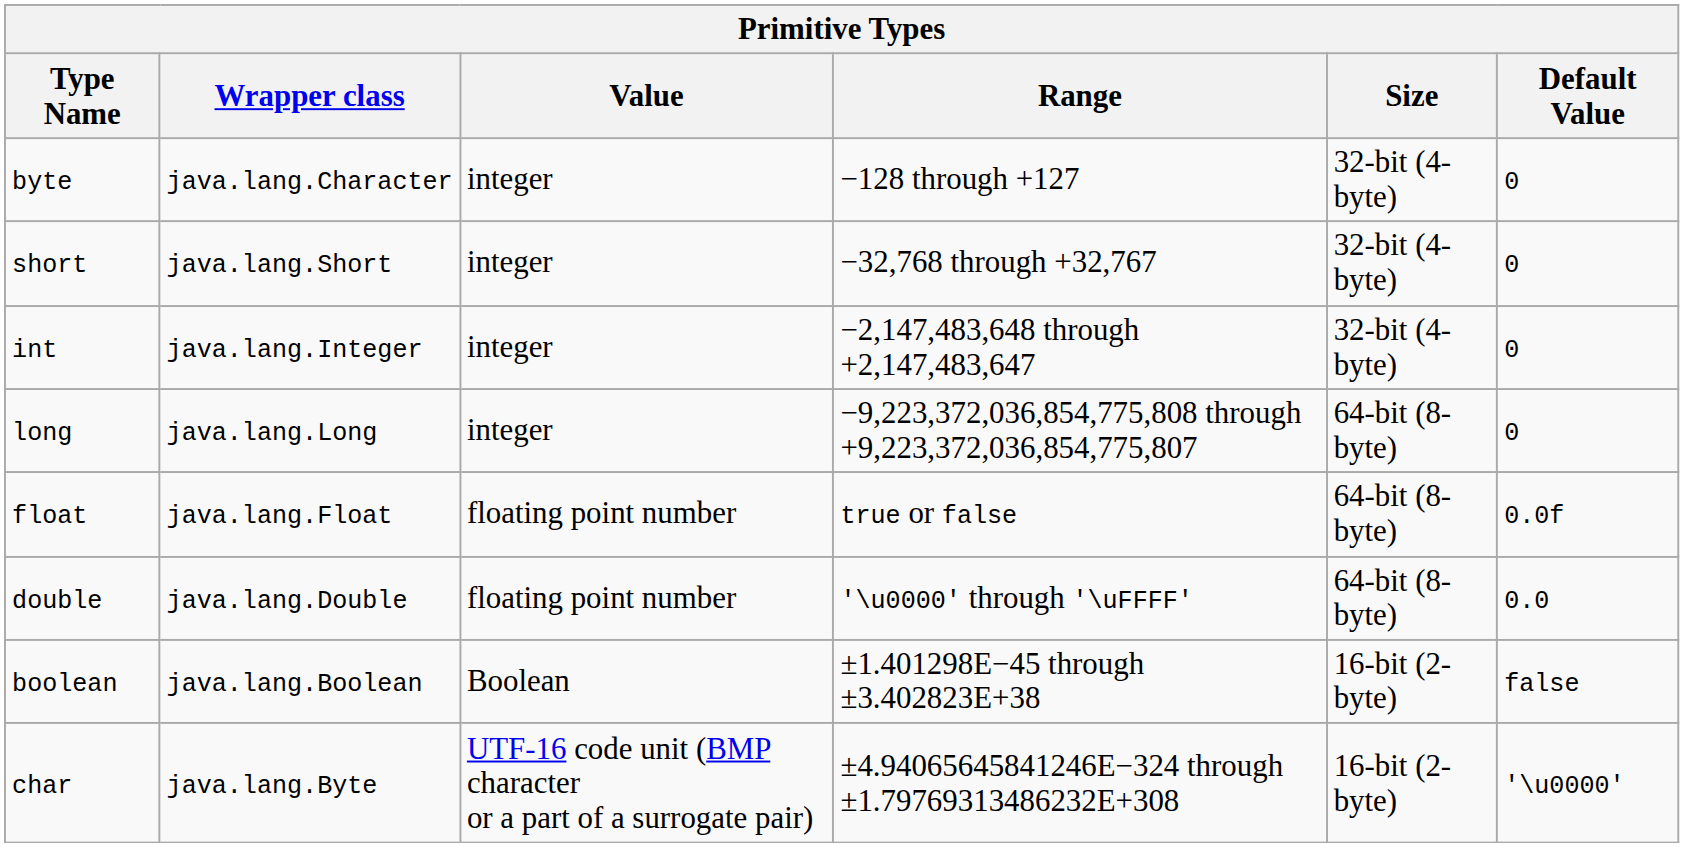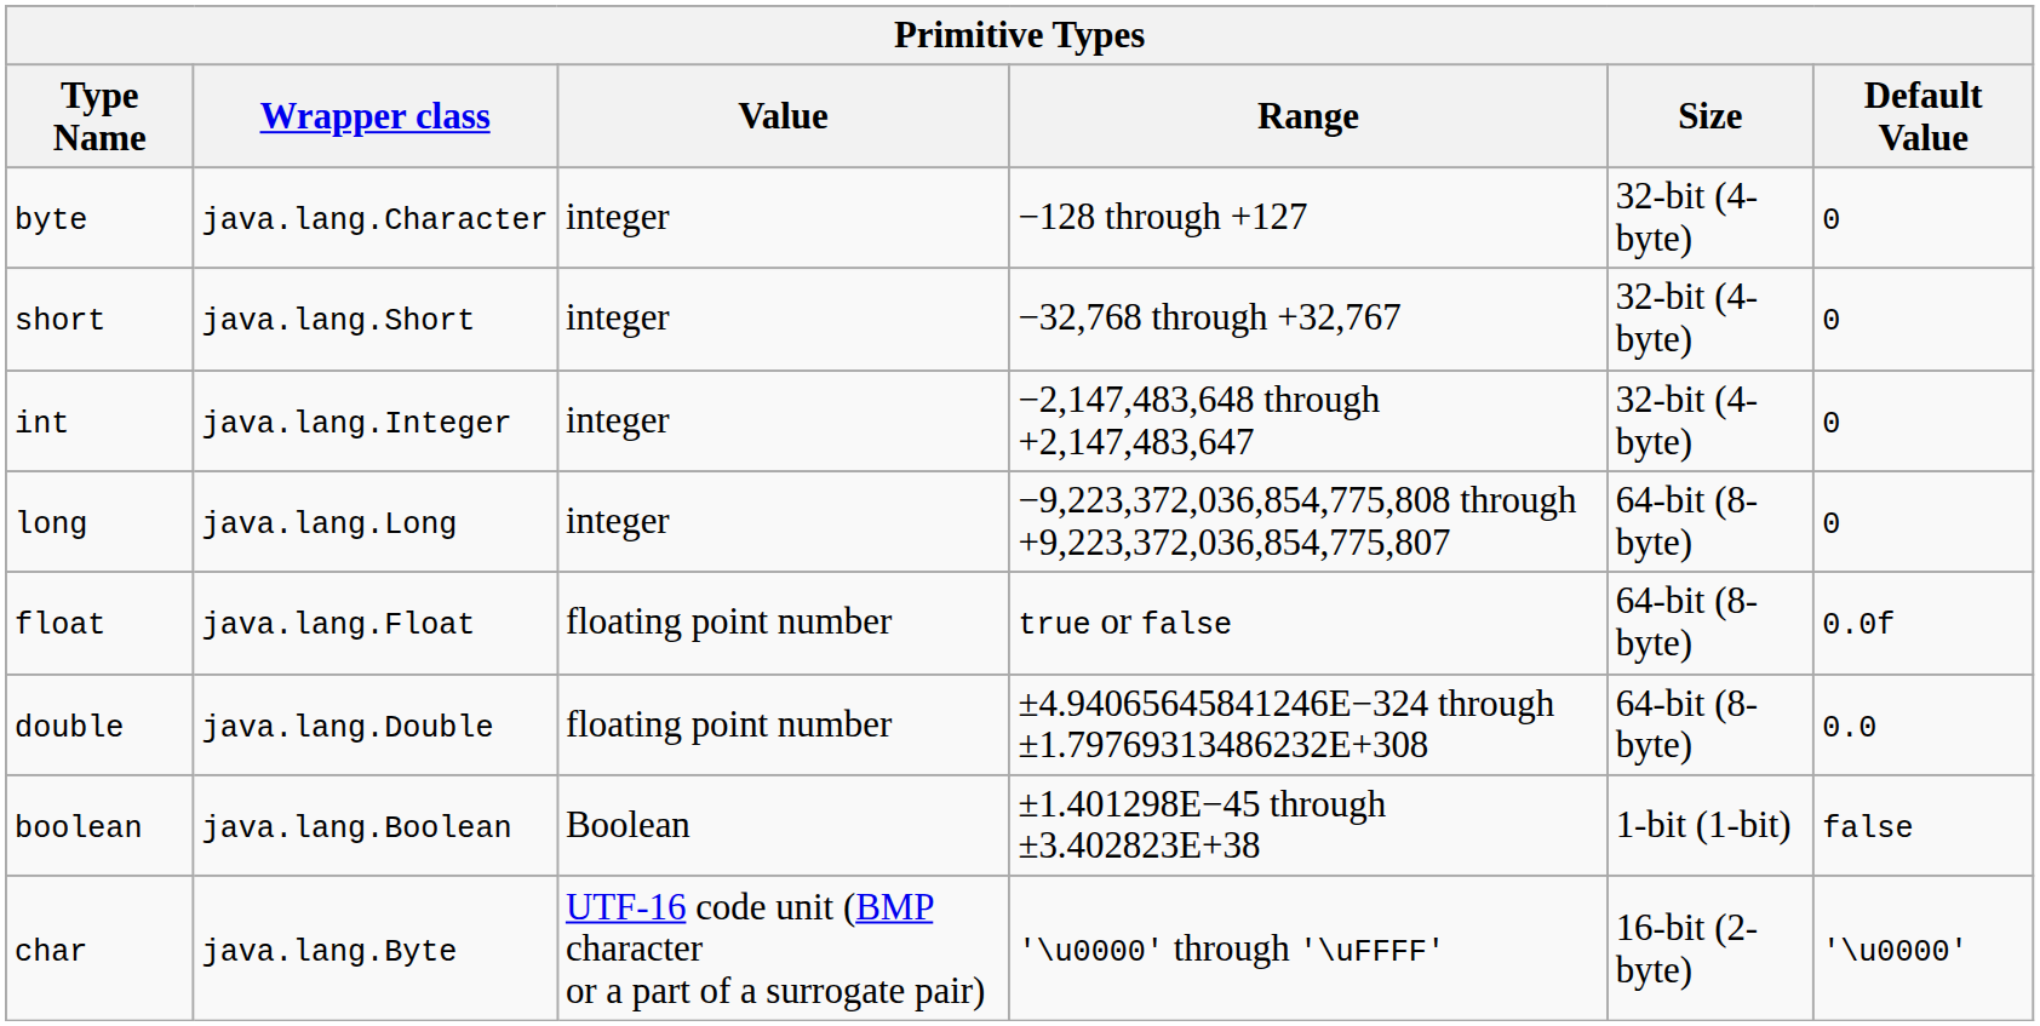double | Range: '\u0000' through '\uFFFF' -> ±4.94065645841246E−324 through ±1.79769313486232E+308
boolean | Size: 16-bit (2-byte) -> 1-bit (1-bit)
char | Range: ±4.94065645841246E−324 through ±1.79769313486232E+308 -> '\u0000' through '\uFFFF'
